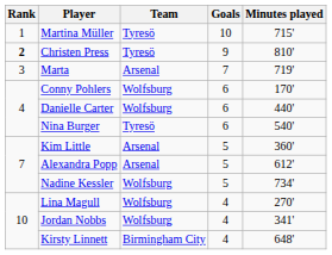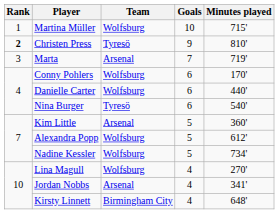Martina Müller | Team: Tyresö -> Wolfsburg
Alexandra Popp | Team: Arsenal -> Wolfsburg
Jordan Nobbs | Team: Wolfsburg -> Arsenal
